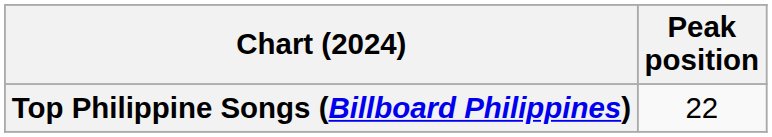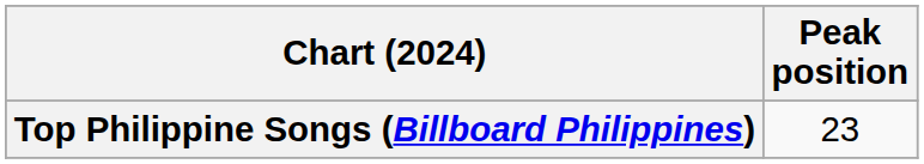Top Philippine Songs (Billboard Philippines) | Peak position: 22 -> 23
